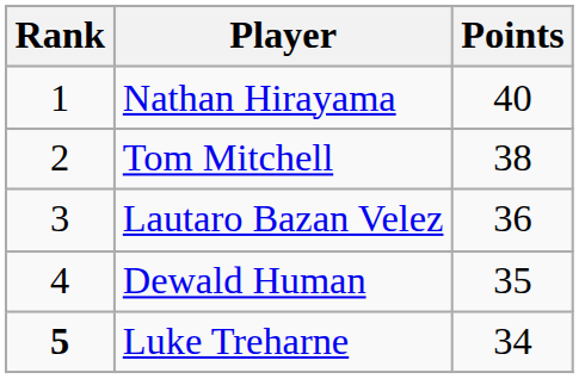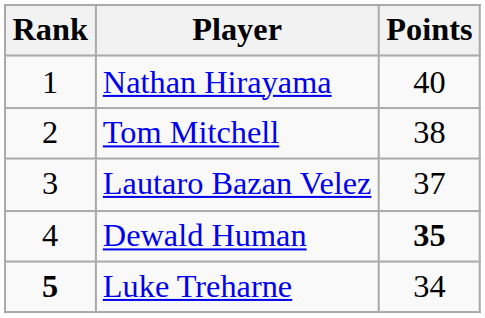Lautaro Bazan Velez | Points: 36 -> 37
Dewald Human | Points: normal -> bold
